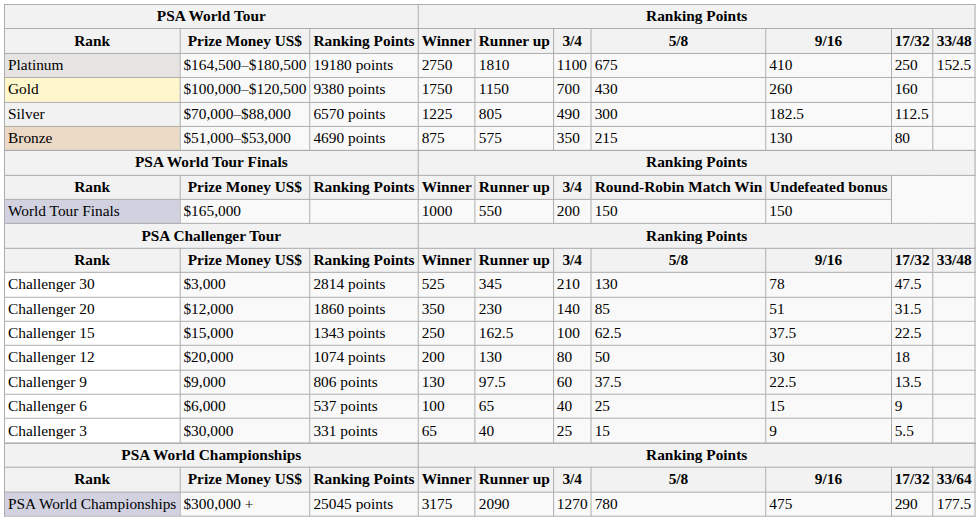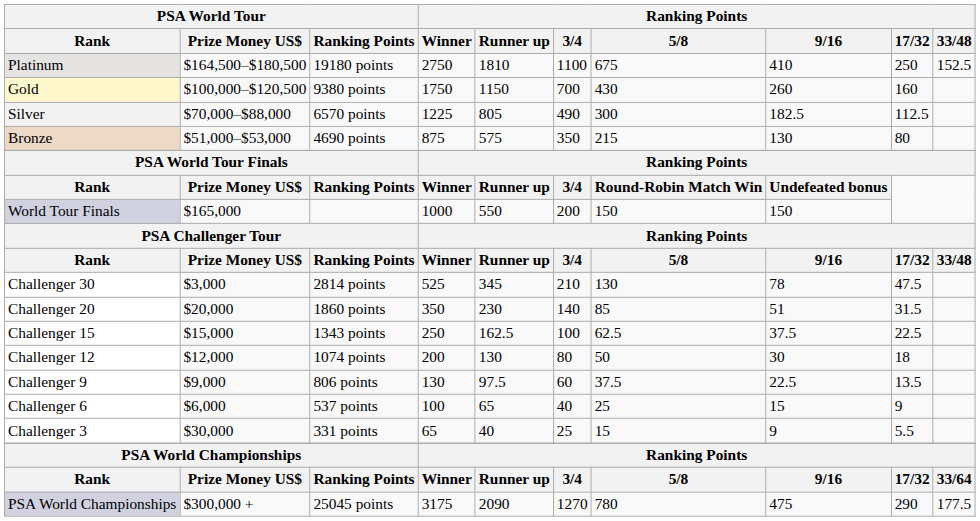Challenger 20 | PSA World Tour / Prize Money US$: $12,000 -> $20,000
Challenger 12 | PSA World Tour / Prize Money US$: $20,000 -> $12,000
